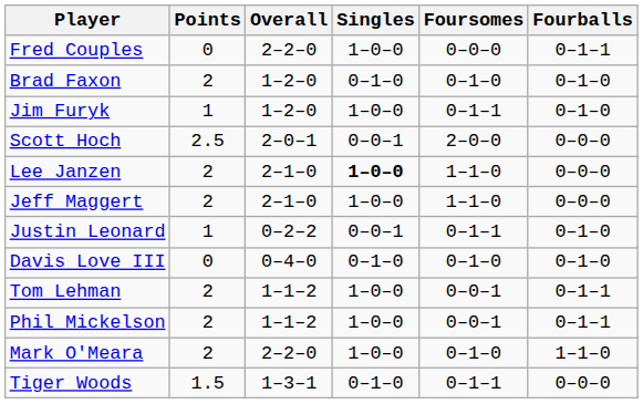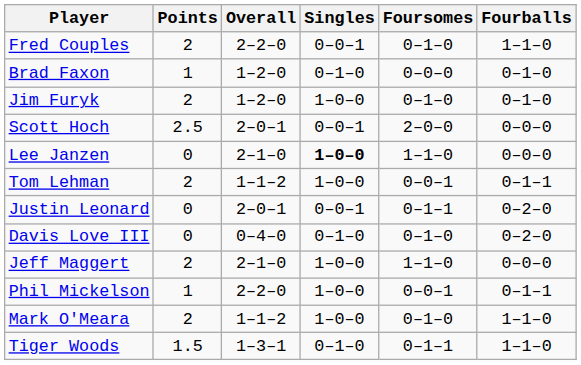Fred Couples | Points: 0 -> 2
Fred Couples | Singles: 1–0–0 -> 0–0–1
Fred Couples | Foursomes: 0–0–0 -> 0–1–0
Fred Couples | Fourballs: 0–1–1 -> 1–1–0
Brad Faxon | Points: 2 -> 1
Brad Faxon | Foursomes: 0–1–0 -> 0–0–0
Jim Furyk | Points: 1 -> 2
Jim Furyk | Foursomes: 0–1–1 -> 0–1–0
Lee Janzen | Points: 2 -> 0
rows swapped: Tom Lehman <-> Jeff Maggert
Justin Leonard | Points: 1 -> 0
Justin Leonard | Overall: 0–2–2 -> 2–0–1
Justin Leonard | Fourballs: 0–1–0 -> 0–2–0
Davis Love III | Fourballs: 0–1–0 -> 0–2–0
Phil Mickelson | Points: 2 -> 1
Phil Mickelson | Overall: 1–1–2 -> 2–2–0
Mark O'Meara | Overall: 2–2–0 -> 1–1–2
Tiger Woods | Fourballs: 0–0–0 -> 1–1–0
